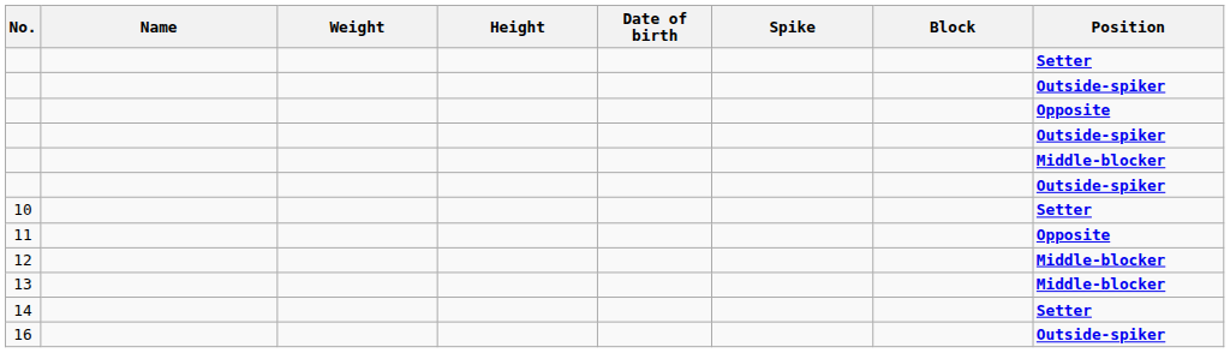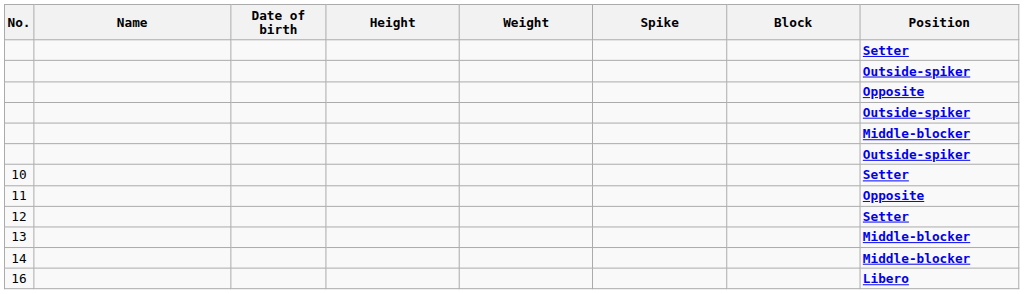columns swapped: Date of birth <-> Weight
12 | Position: Middle-blocker -> Setter
14 | Position: Setter -> Middle-blocker
16 | Position: Outside-spiker -> Libero
